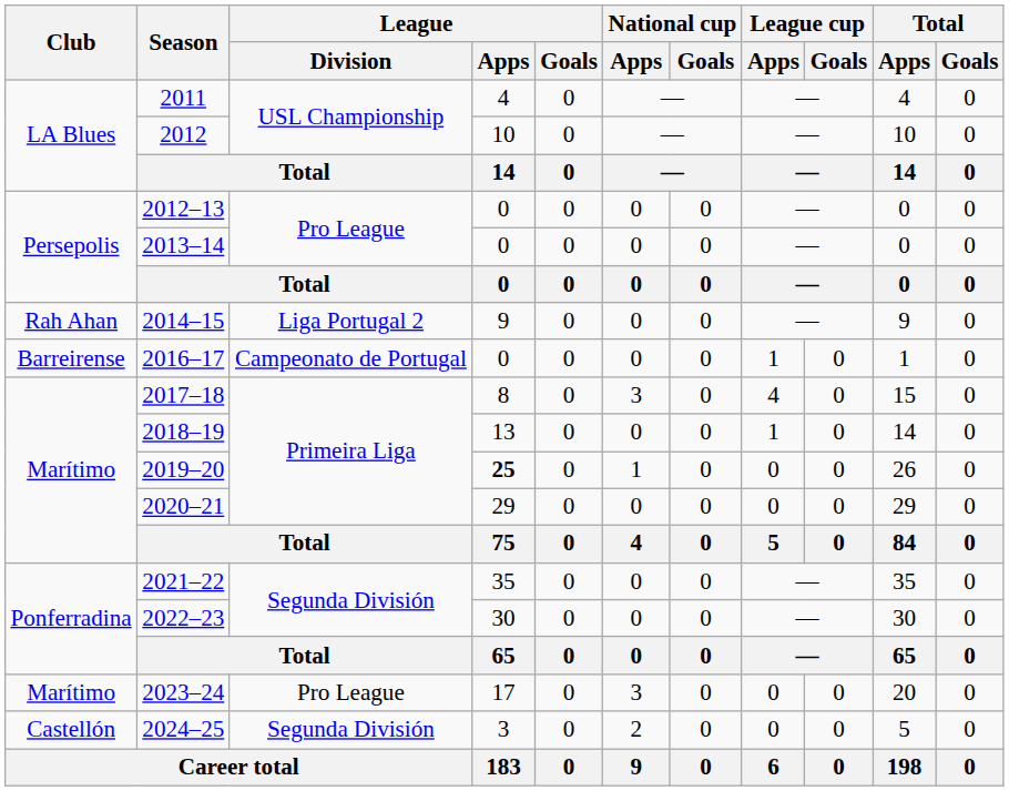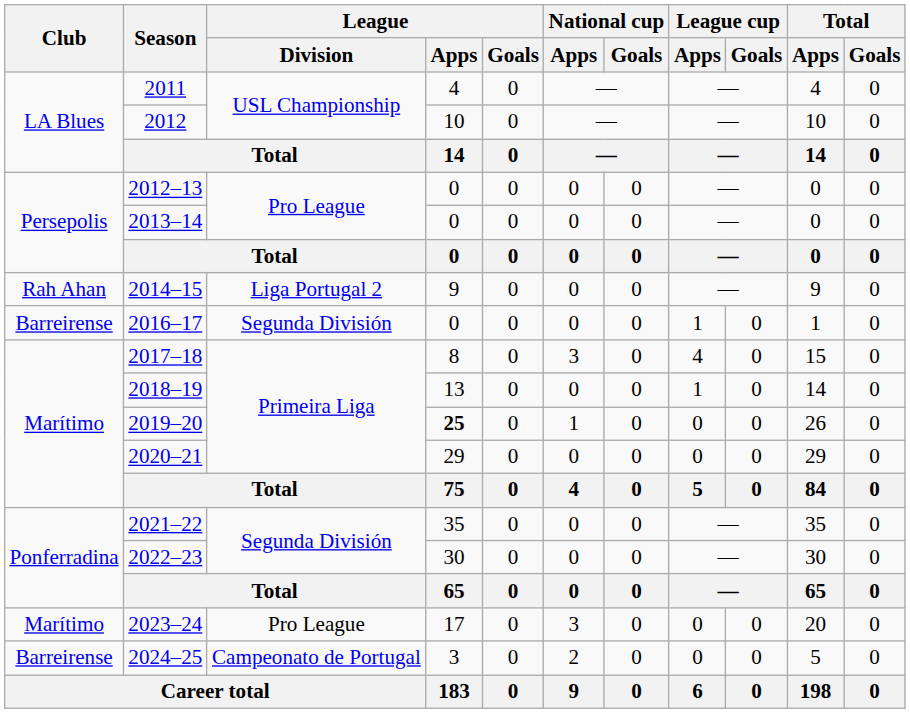2016–17 | League / Division: Campeonato de Portugal -> Segunda División
2024–25 | Club: Castellón -> Barreirense
2024–25 | League / Division: Segunda División -> Campeonato de Portugal
